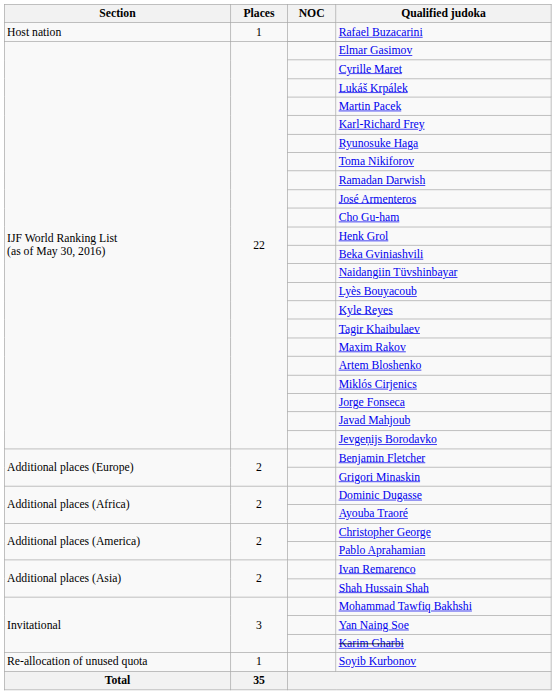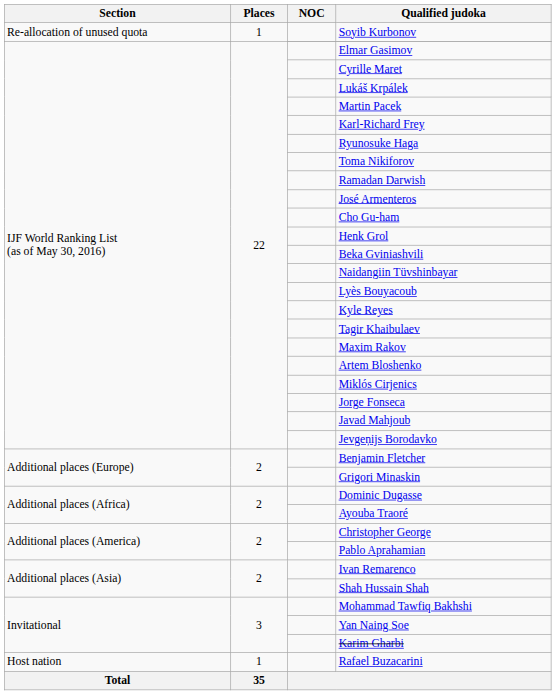rows swapped: Rafael Buzacarini <-> Soyib Kurbonov
